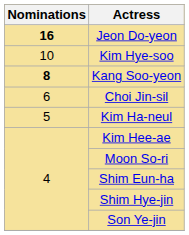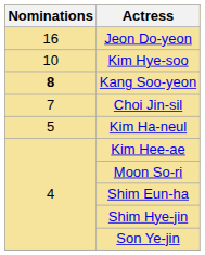Jeon Do-yeon | Nominations: bold -> normal
Choi Jin-sil | Nominations: 6 -> 7
